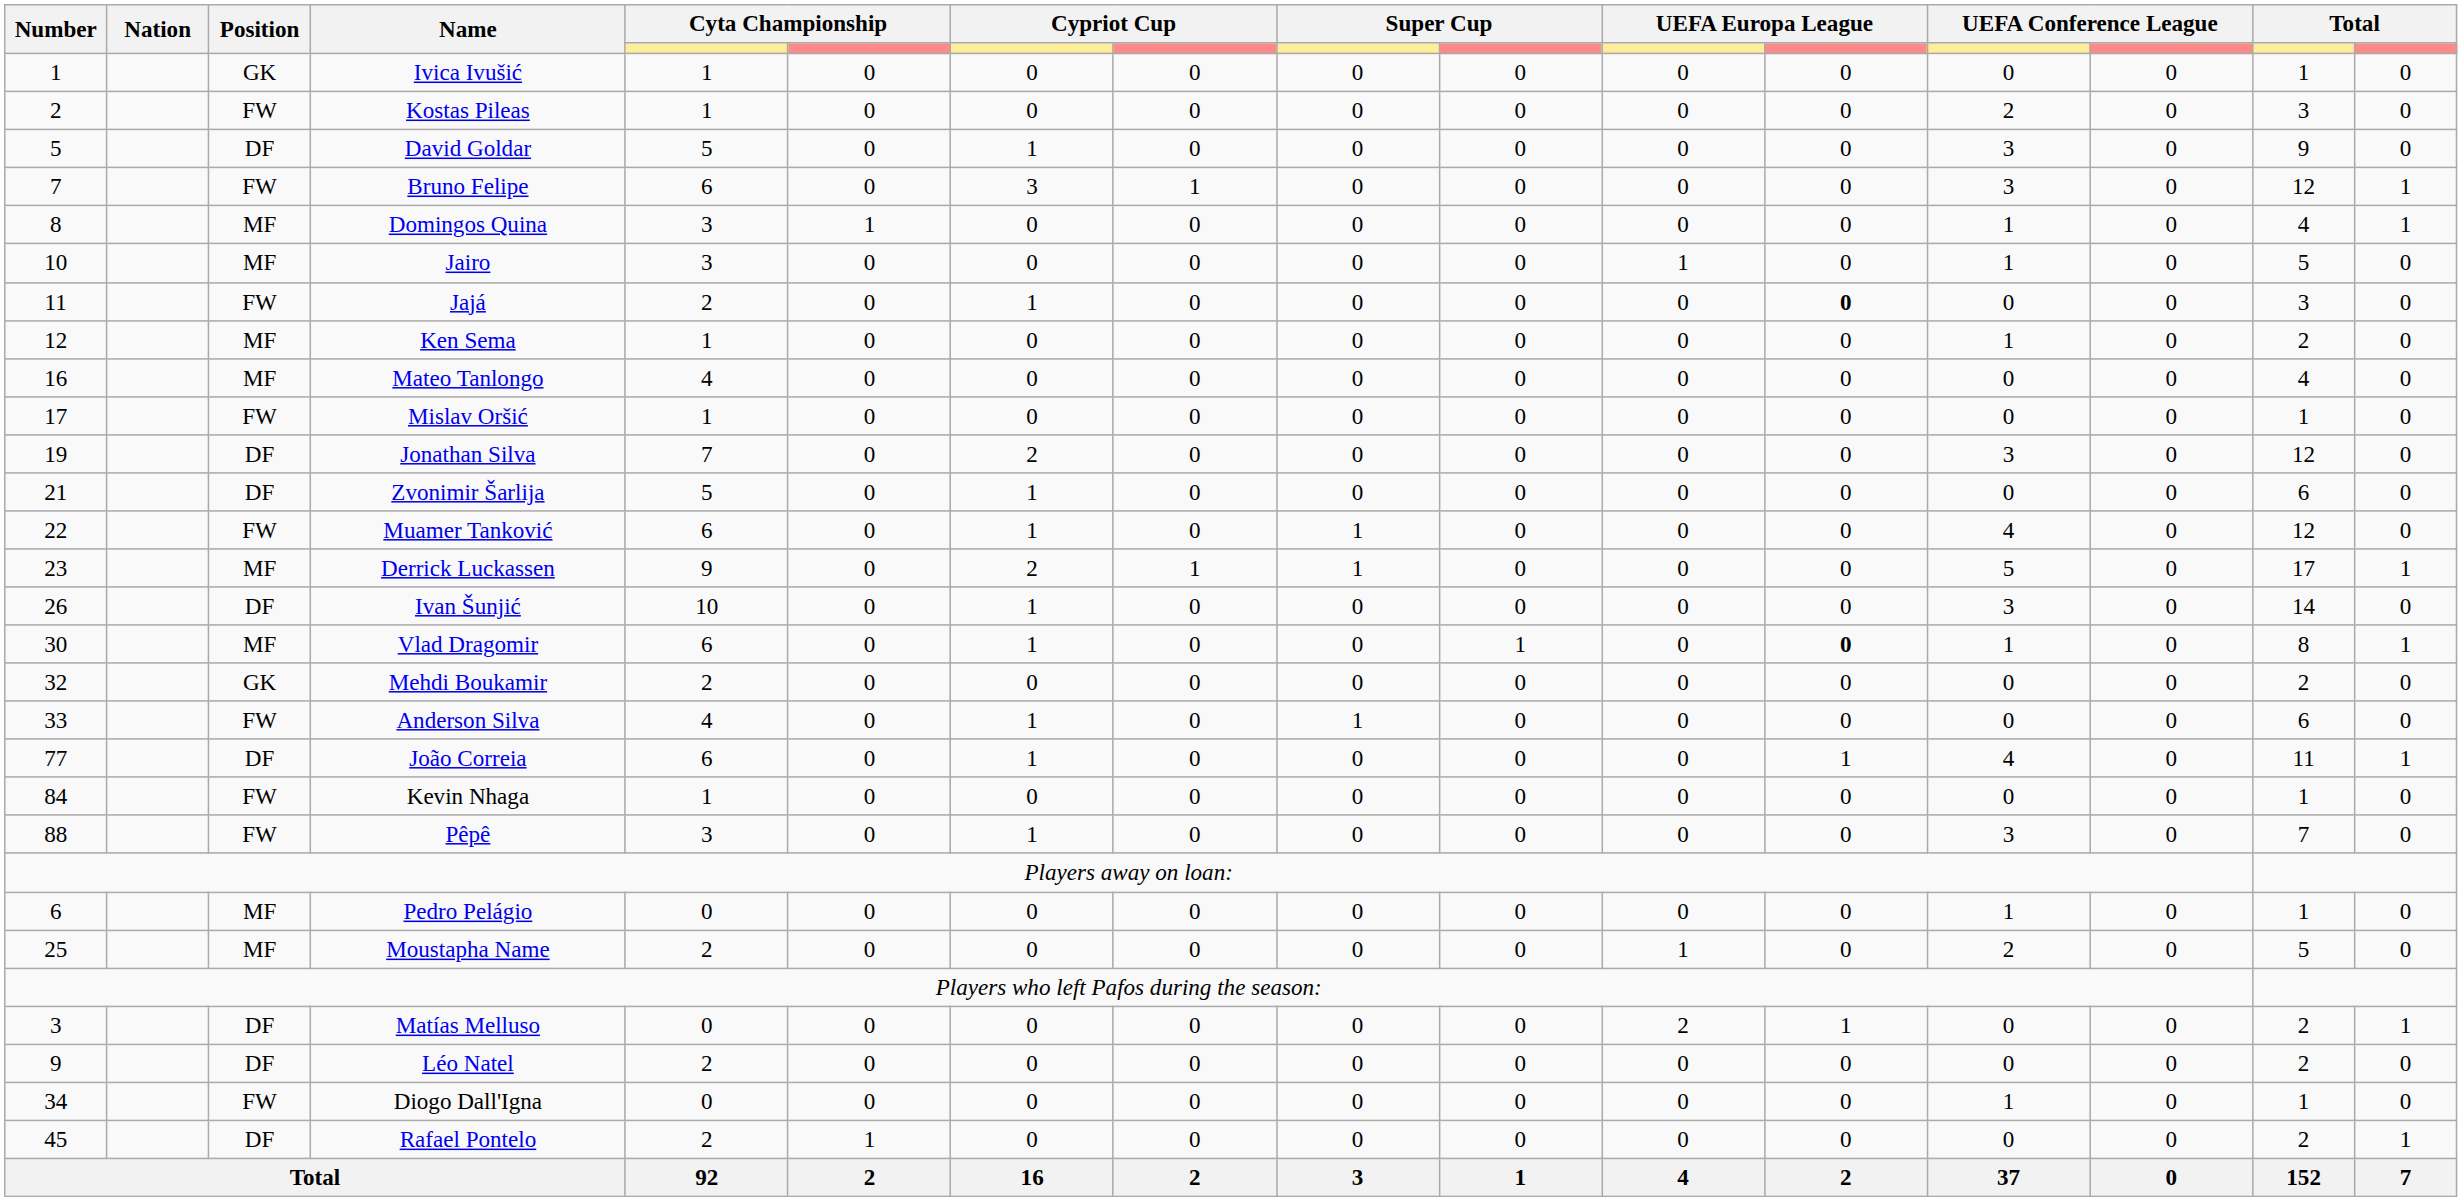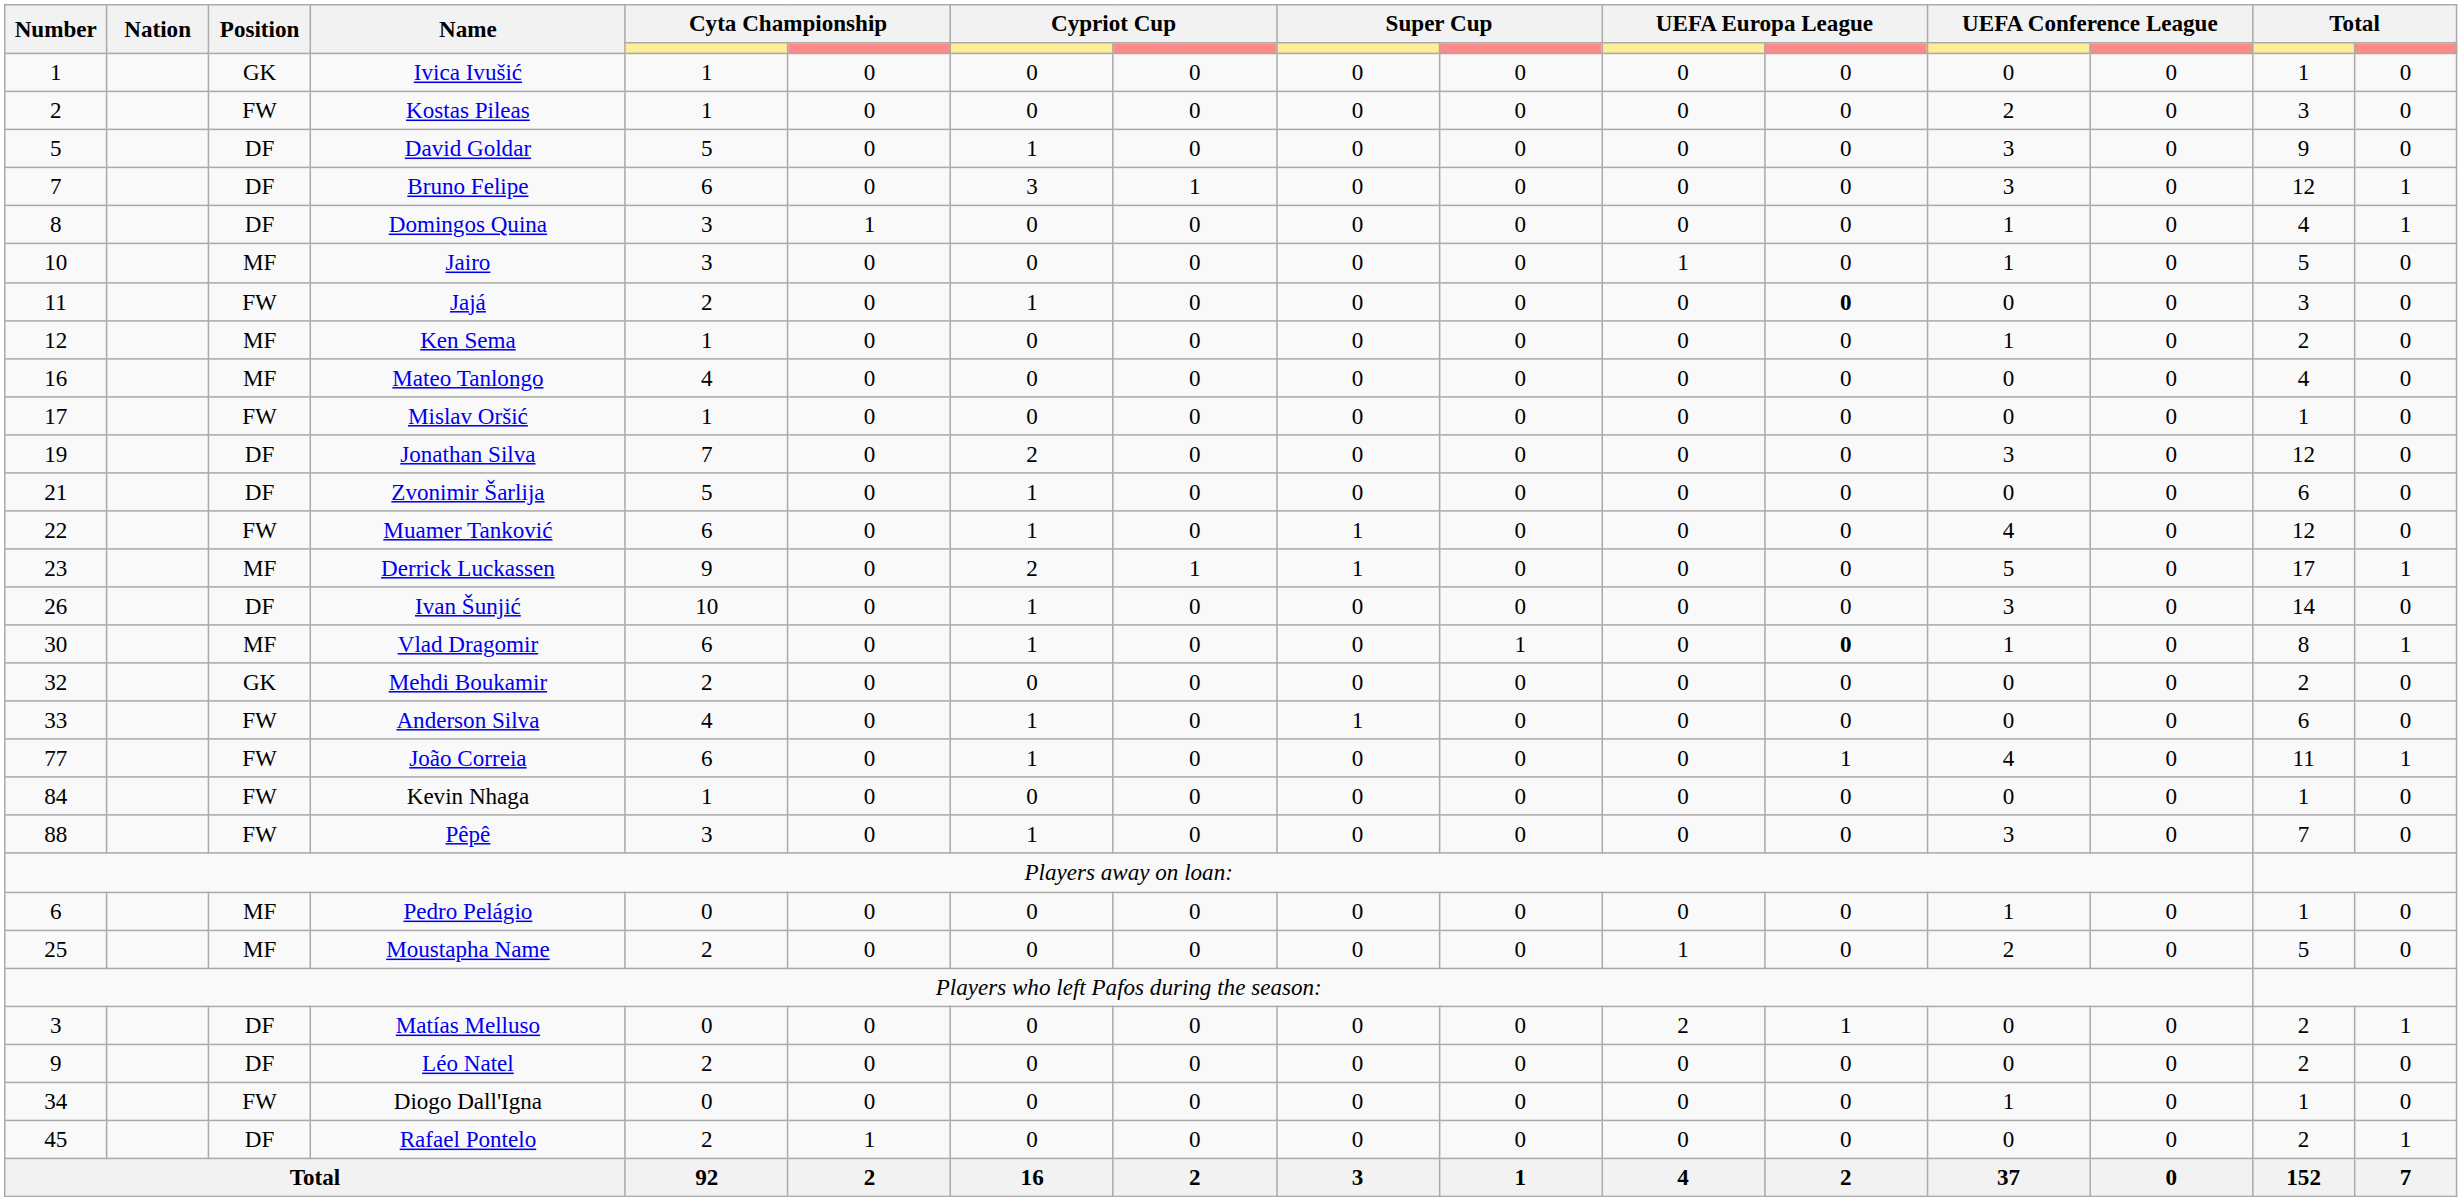Bruno Felipe | Position: FW -> DF
Domingos Quina | Position: MF -> DF
João Correia | Position: DF -> FW
